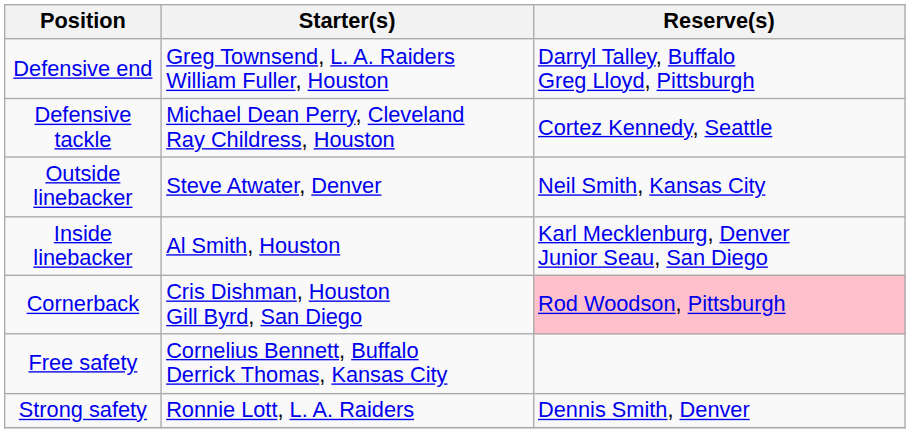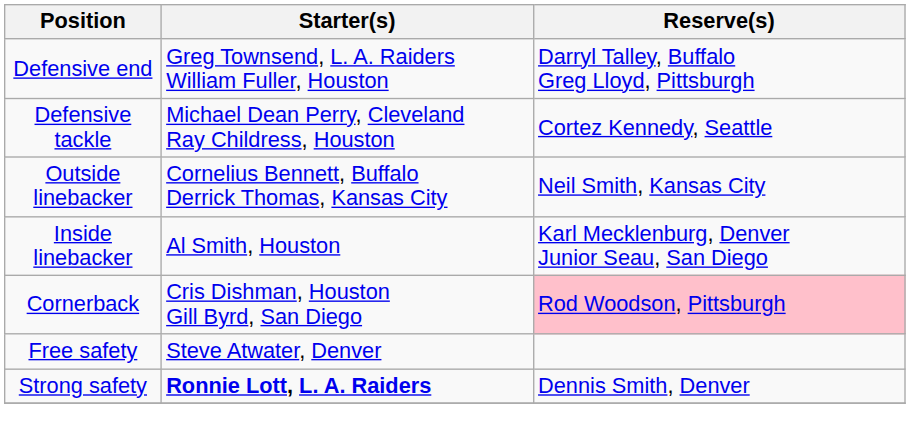Outside linebacker | Starter(s): Steve Atwater, Denver -> Cornelius Bennett, Buffalo Derrick Thomas, Kansas City
Free safety | Starter(s): Cornelius Bennett, Buffalo Derrick Thomas, Kansas City -> Steve Atwater, Denver
Strong safety | Starter(s): normal -> bold
